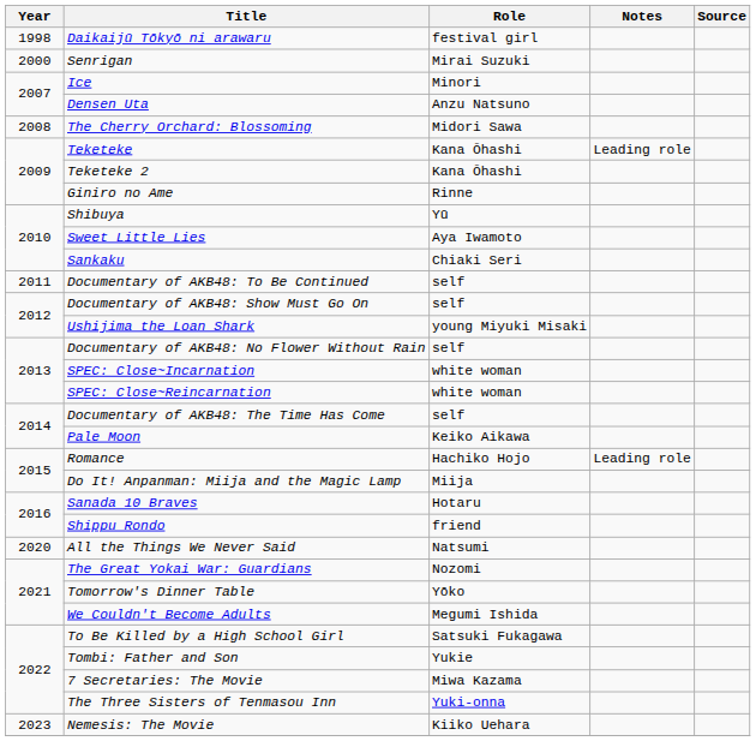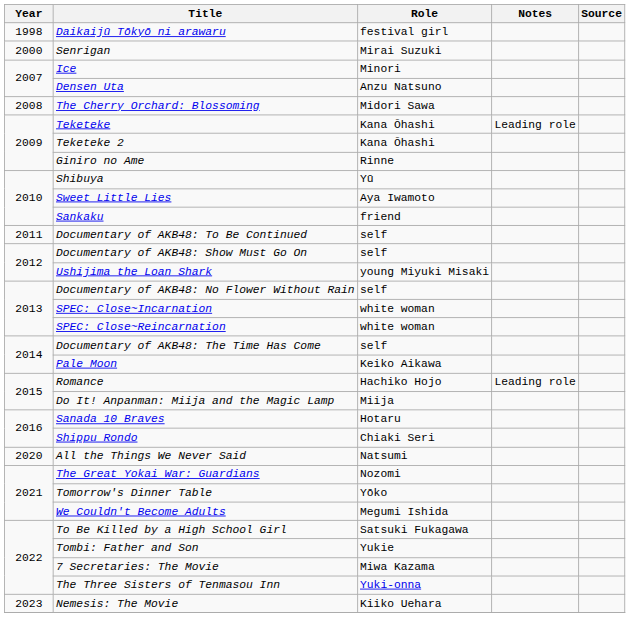Sankaku | Role: Chiaki Seri -> friend
Shippu Rondo | Role: friend -> Chiaki Seri
